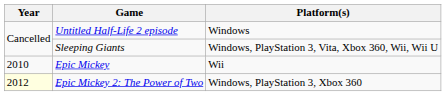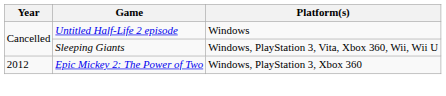- row: 2010 | Epic Mickey | Wii
Epic Mickey 2: The Power of Two | Year: lightyellow background -> no background
